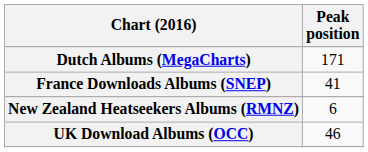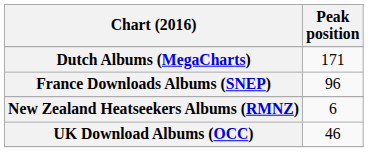France Downloads Albums (SNEP) | Peak position: 41 -> 96
